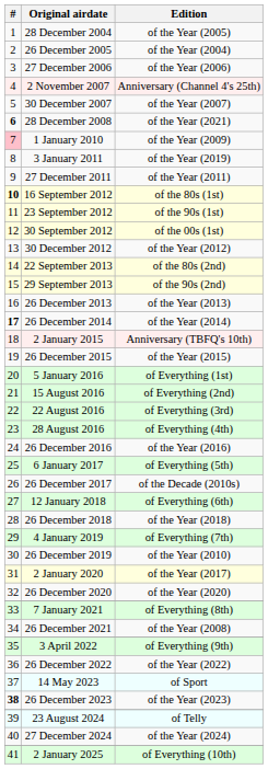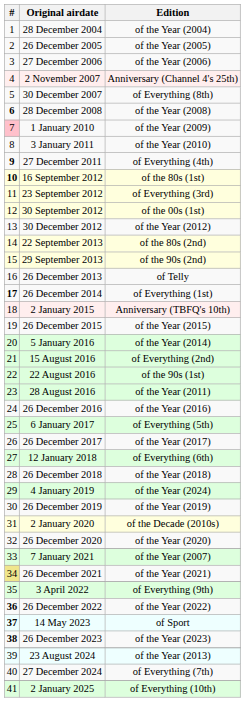28 December 2004 | Edition: of the Year (2005) -> of the Year (2004)
26 December 2005 | Edition: of the Year (2004) -> of the Year (2005)
30 December 2007 | Edition: of the Year (2007) -> of Everything (8th)
28 December 2008 | Edition: of the Year (2021) -> of the Year (2008)
3 January 2011 | Edition: of the Year (2019) -> of the Year (2010)
27 December 2011 | #: normal -> bold
27 December 2011 | Edition: of the Year (2011) -> of Everything (4th)
23 September 2012 | Edition: of the 90s (1st) -> of Everything (3rd)
26 December 2013 | Edition: of the Year (2013) -> of Telly
26 December 2014 | Edition: of the Year (2014) -> of Everything (1st)
5 January 2016 | Edition: of Everything (1st) -> of the Year (2014)
22 August 2016 | Edition: of Everything (3rd) -> of the 90s (1st)
28 August 2016 | Edition: of Everything (4th) -> of the Year (2011)
26 December 2017 | Edition: of the Decade (2010s) -> of the Year (2017)
4 January 2019 | Edition: of Everything (7th) -> of the Year (2024)
26 December 2019 | Edition: of the Year (2010) -> of the Year (2019)
2 January 2020 | Edition: of the Year (2017) -> of the Decade (2010s)
7 January 2021 | Edition: of Everything (8th) -> of the Year (2007)
26 December 2021 | #: no background -> khaki background
26 December 2021 | Edition: of the Year (2008) -> of the Year (2021)
26 December 2022 | #: normal -> bold
14 May 2023 | #: normal -> bold
23 August 2024 | Edition: of Telly -> of the Year (2013)
27 December 2024 | Edition: of the Year (2024) -> of Everything (7th)
